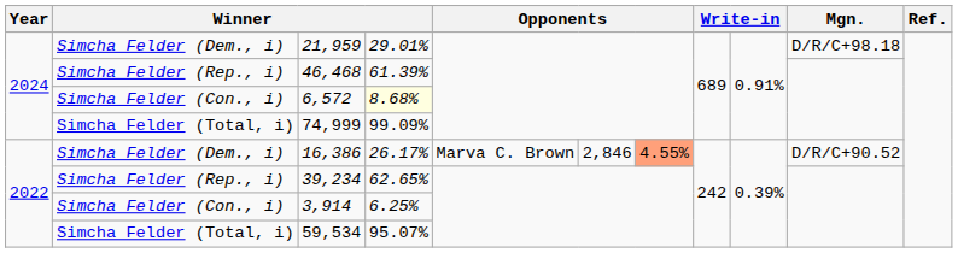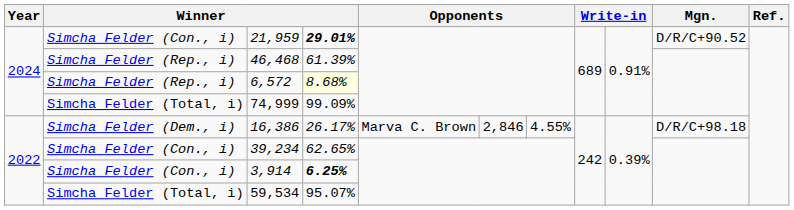21,959 | column 2: Simcha Felder (Dem., i) -> Simcha Felder (Con., i)
21,959 | column 4: normal -> bold
21,959 | Mgn.: D/R/C+98.18 -> D/R/C+90.52
6,572 | column 2: Simcha Felder (Con., i) -> Simcha Felder (Rep., i)
16,386 | column 7: lightsalmon background -> no background
16,386 | Mgn.: D/R/C+90.52 -> D/R/C+98.18
39,234 | column 2: Simcha Felder (Rep., i) -> Simcha Felder (Con., i)
3,914 | column 4: normal -> bold
